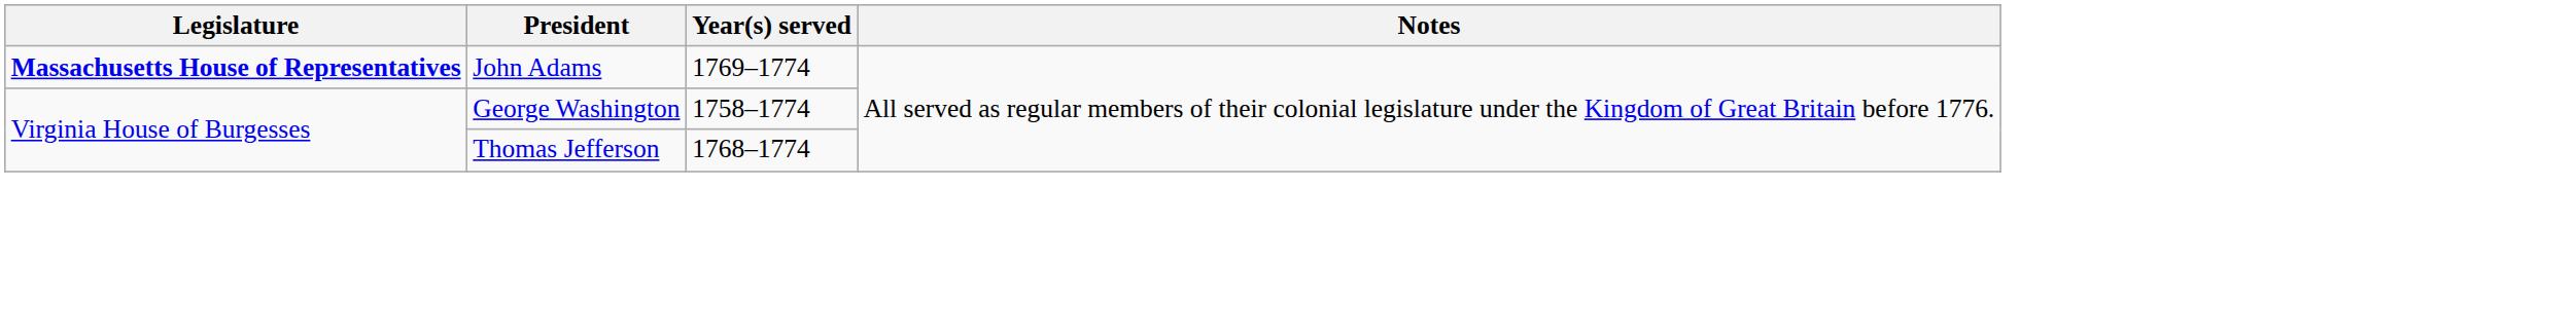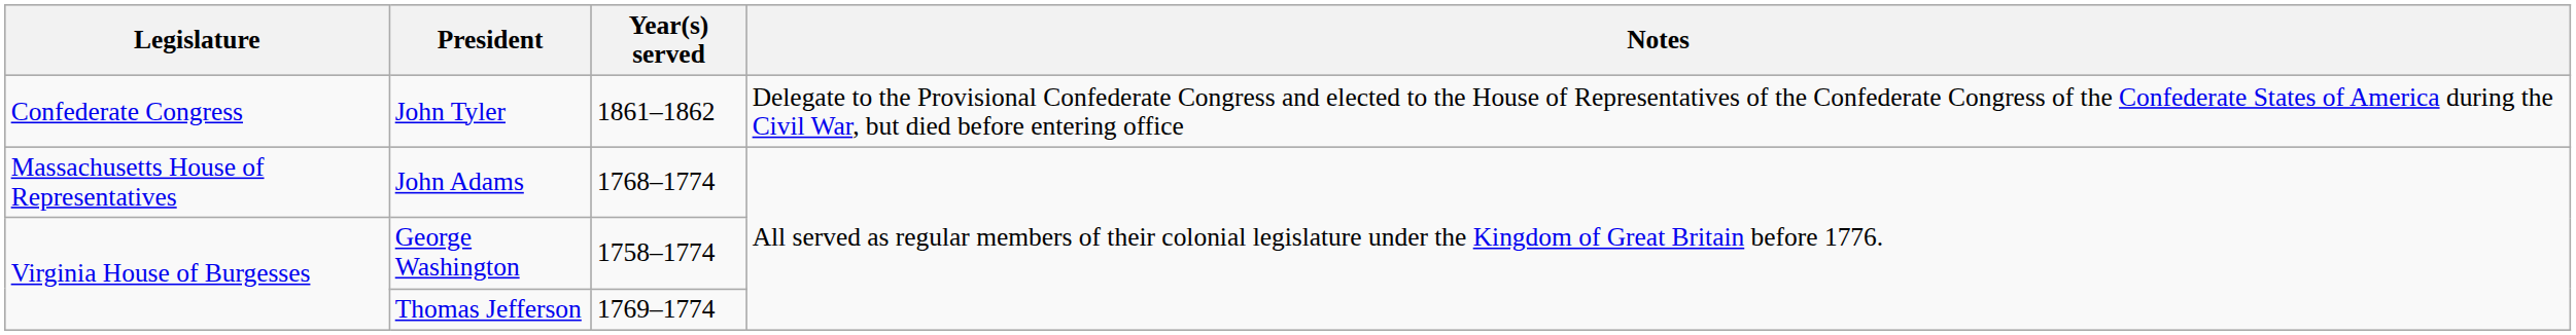+ row: Confederate Congress | John Tyler | 1861–1862 | Delegate to the Provisional Confederate Congress and elected to the House of Representatives of the Confederate Congress of the Confederate States of America during the Civil War, but died before entering office
John Adams | Legislature: bold -> normal
John Adams | Year(s) served: 1769–1774 -> 1768–1774
Thomas Jefferson | Year(s) served: 1768–1774 -> 1769–1774
